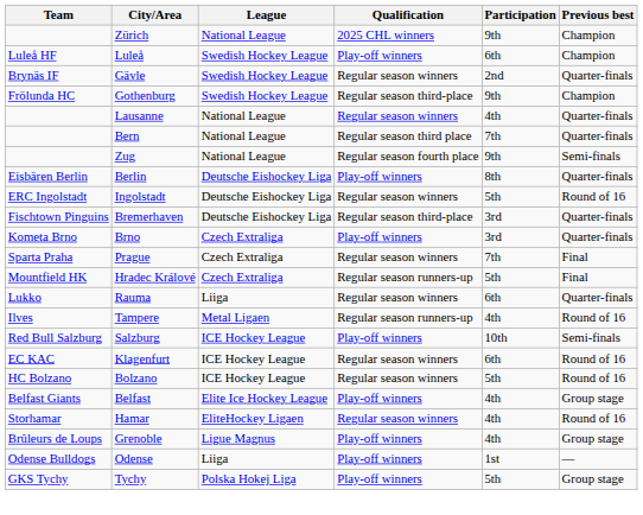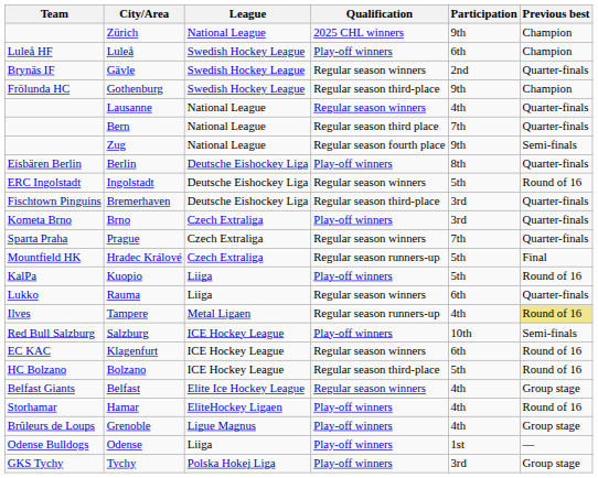Prague | Previous best: Final -> Quarter-finals
+ row: KalPa | Kuopio | Liiga | Play-off winners | 5th | Round of 16
Tampere | Previous best: no background -> khaki background
Bolzano | Qualification: Regular season winners -> Regular season third-place
Belfast | Qualification: Play-off winners -> Regular season winners
Hamar | Qualification: Regular season winners -> Play-off winners
Tychy | Participation: 5th -> 3rd
